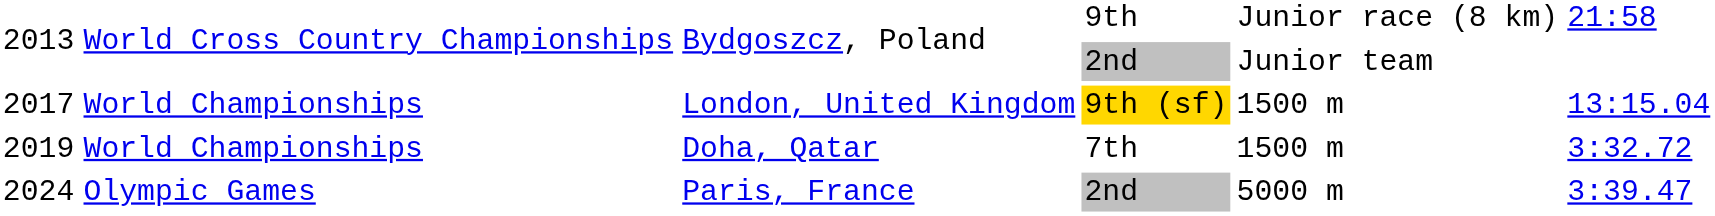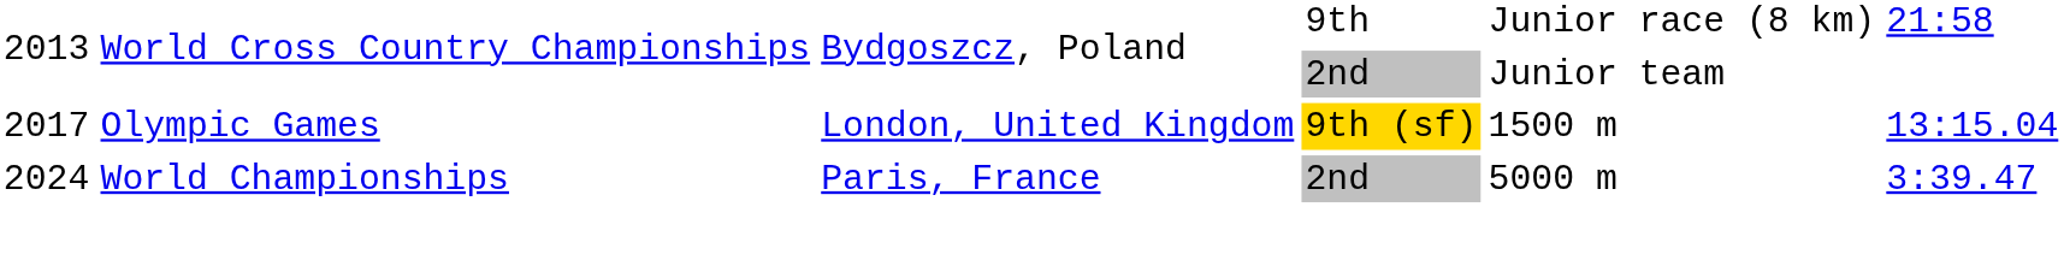London, United Kingdom | column 2: World Championships -> Olympic Games
- row: 2019 | World Championships | Doha, Qatar | 7th | 1500 m | 3:32.72
Paris, France | column 2: Olympic Games -> World Championships
